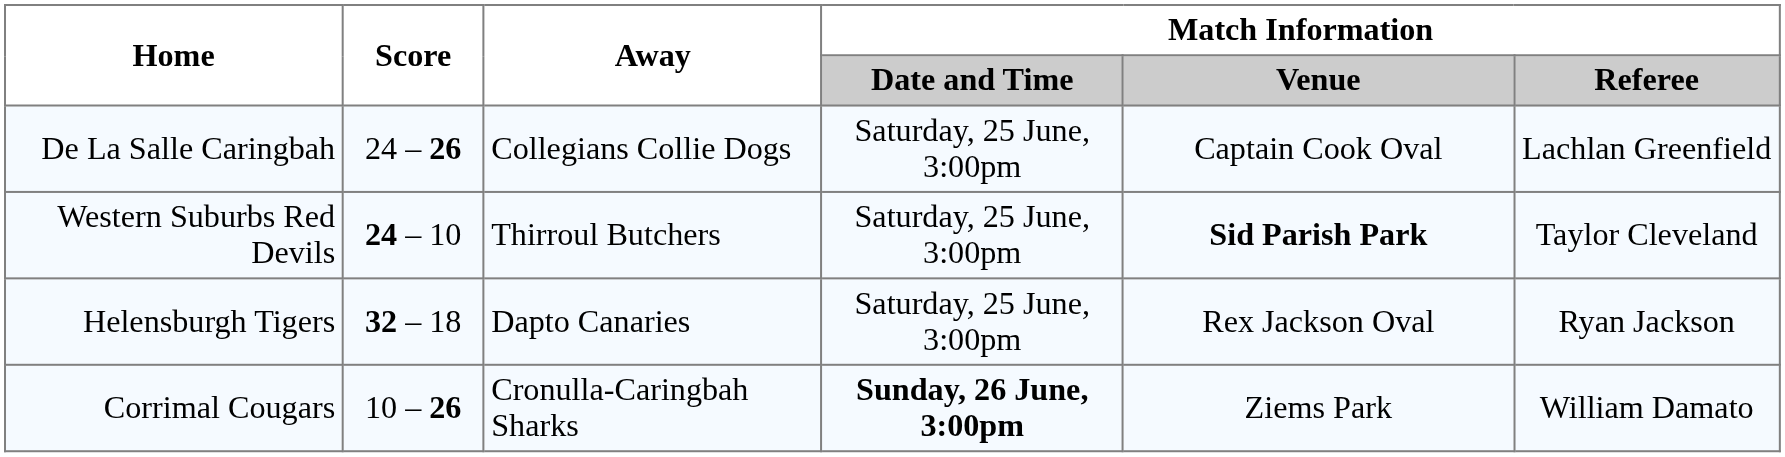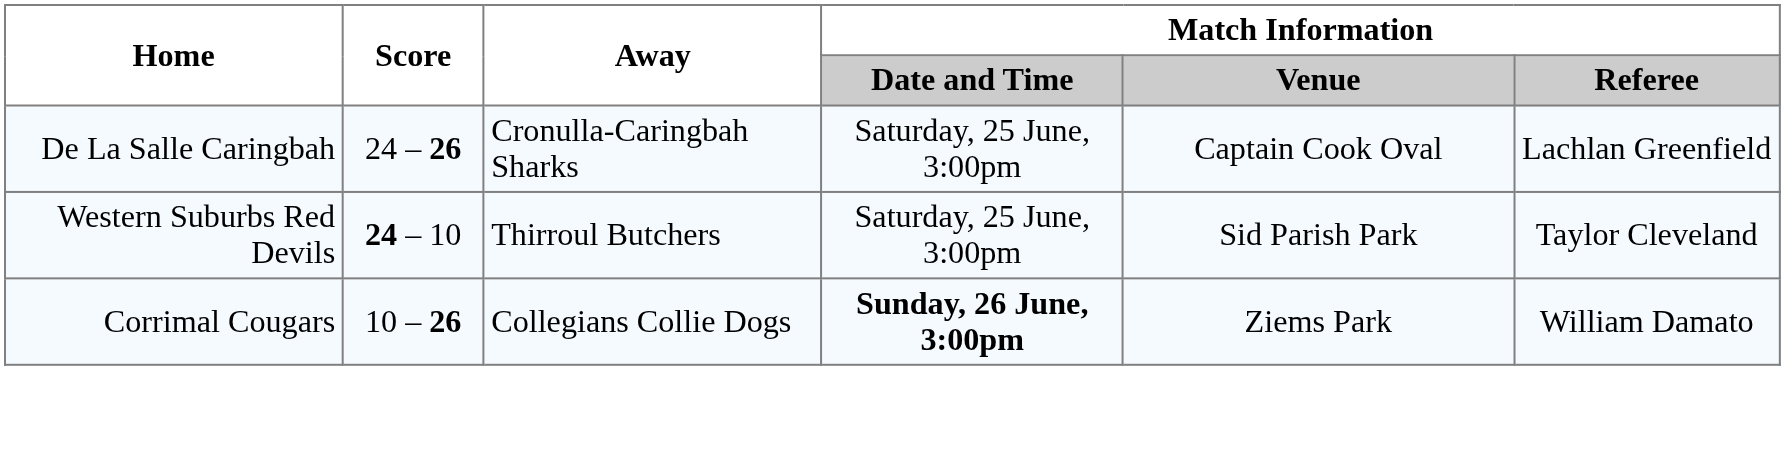De La Salle Caringbah | Away: Collegians Collie Dogs -> Cronulla-Caringbah Sharks
Western Suburbs Red Devils | Match Information / Venue: bold -> normal
- row: Helensburgh Tigers | 32 – 18 | Dapto Canaries | Saturday, 25 June, 3:00pm | Rex Jackson Oval | Ryan Jackson
Corrimal Cougars | Away: Cronulla-Caringbah Sharks -> Collegians Collie Dogs
